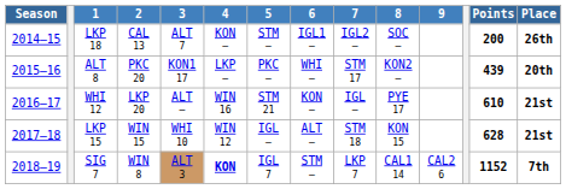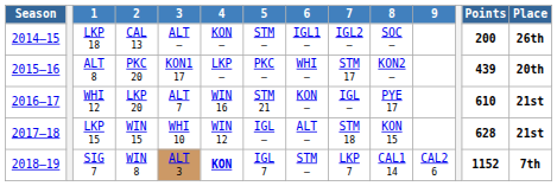LKP 18 | 3: ALT 7 -> ALT —
WHI 12 | 3: ALT — -> ALT 7
